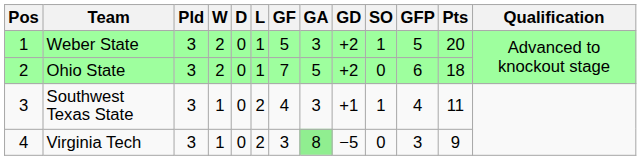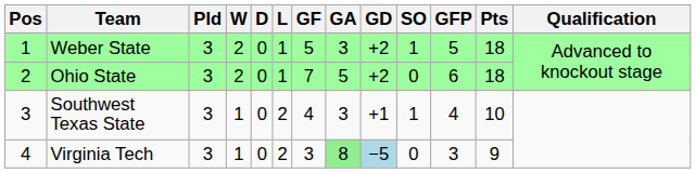Weber State | Pts: 20 -> 18
Southwest Texas State | Pts: 11 -> 10
Virginia Tech | GD: no background -> lightblue background
